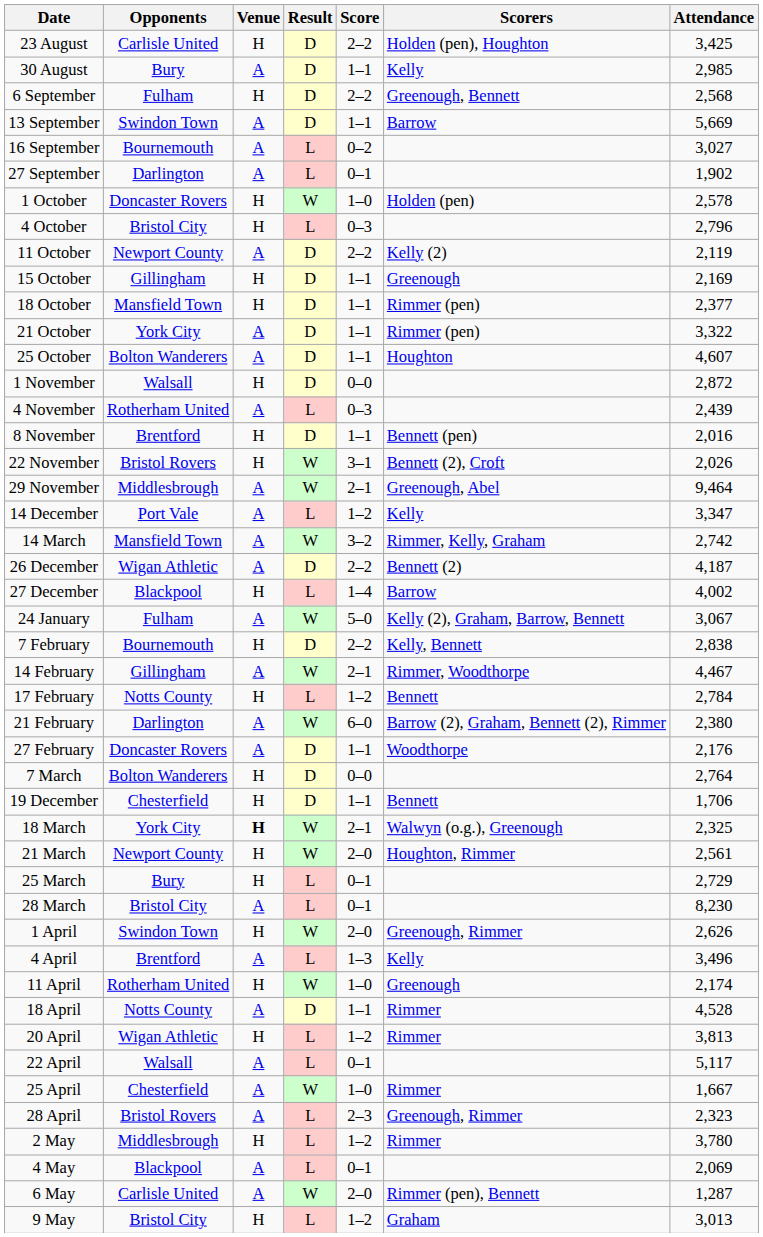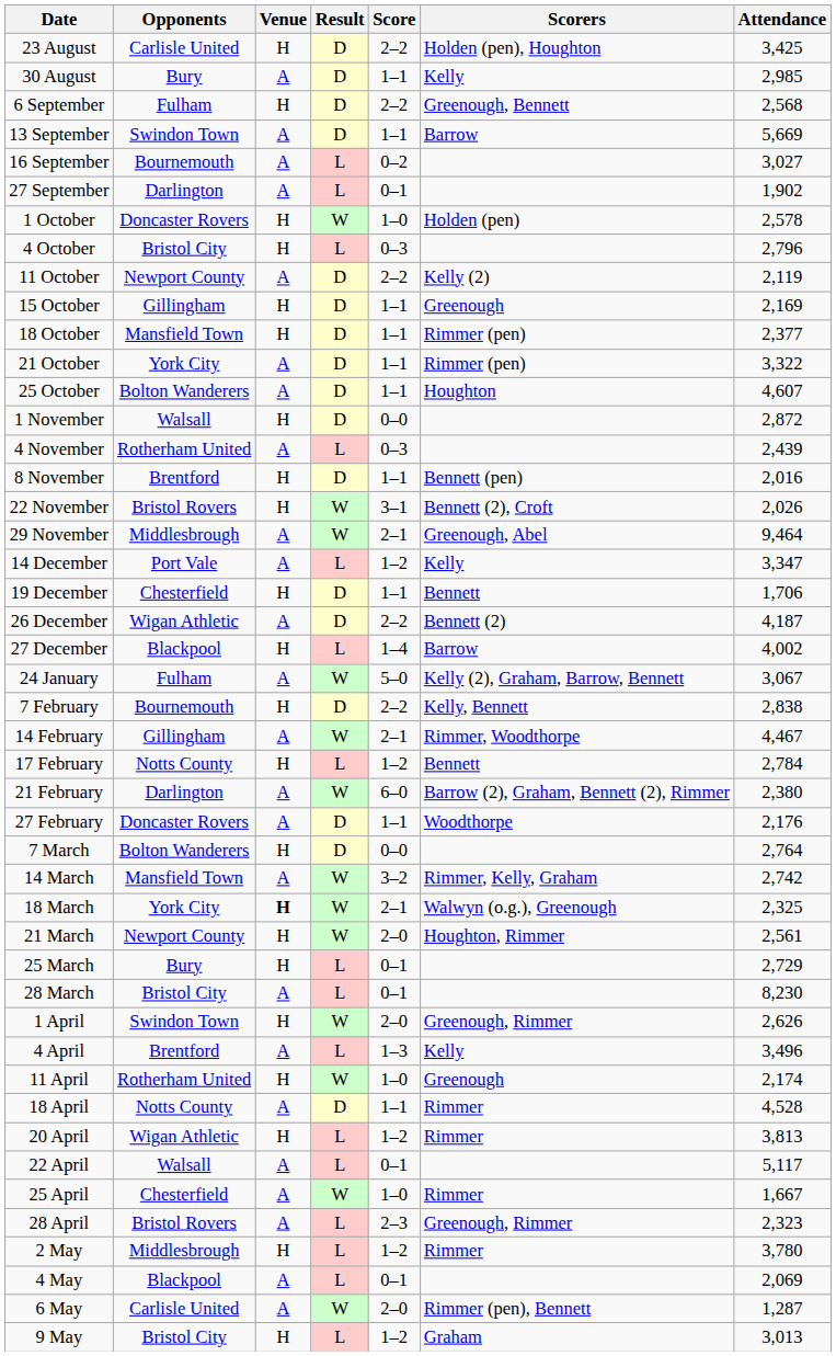rows swapped: 19 December <-> 14 March
